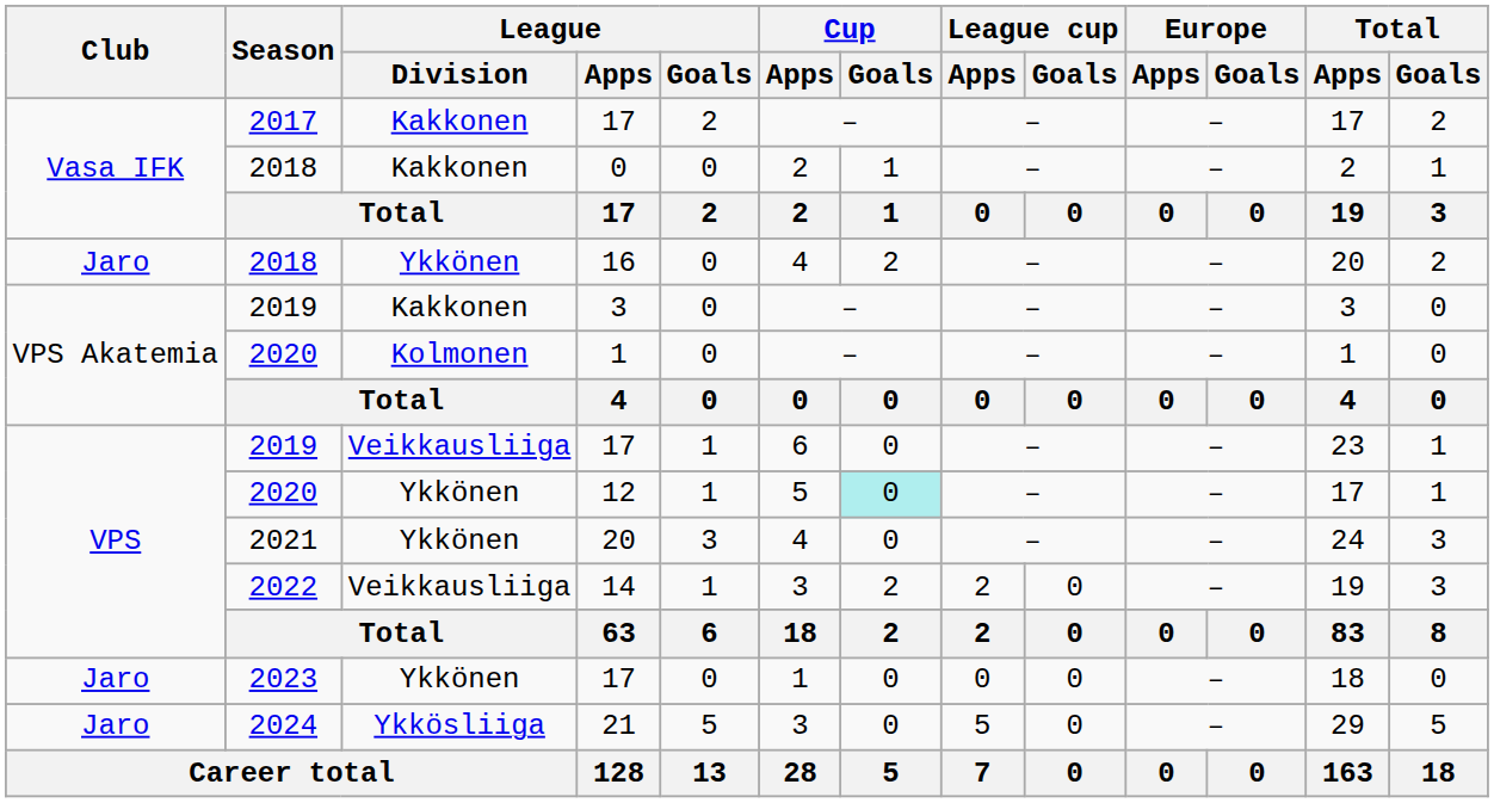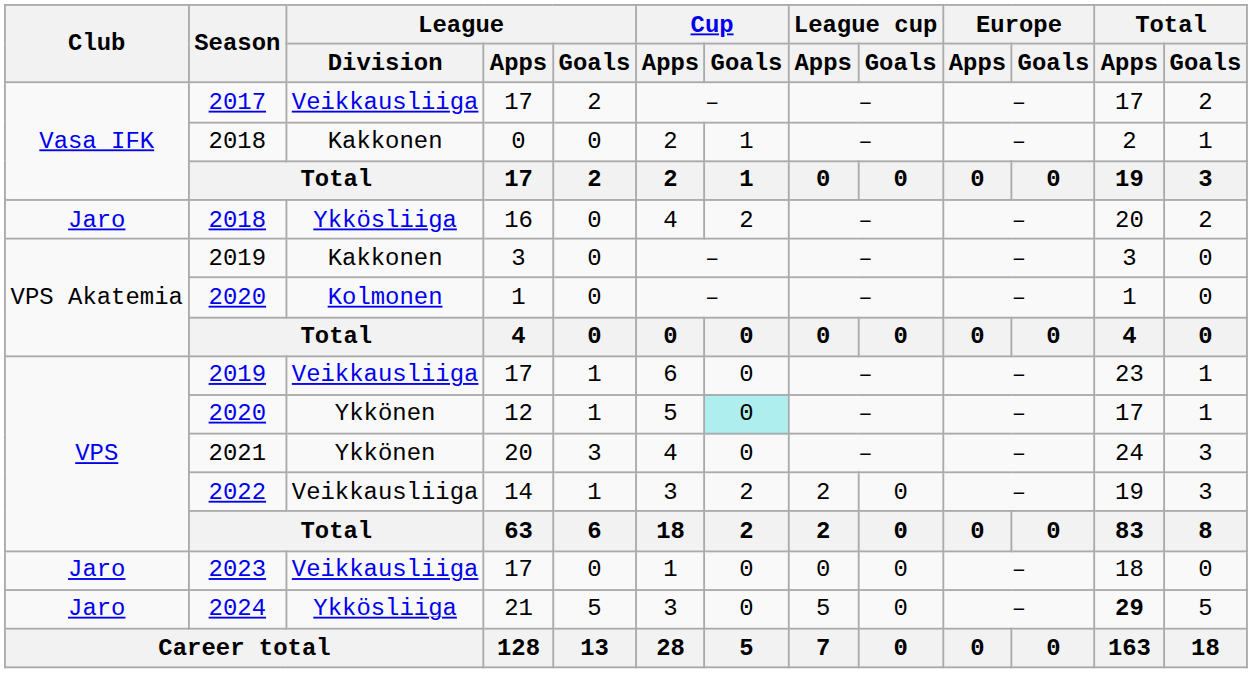2017 / 17 | League / Division: Kakkonen -> Veikkausliiga
16 | League / Division: Ykkönen -> Ykkösliiga
2023 / 17 | League / Division: Ykkönen -> Veikkausliiga
21 | Total / Apps: normal -> bold
